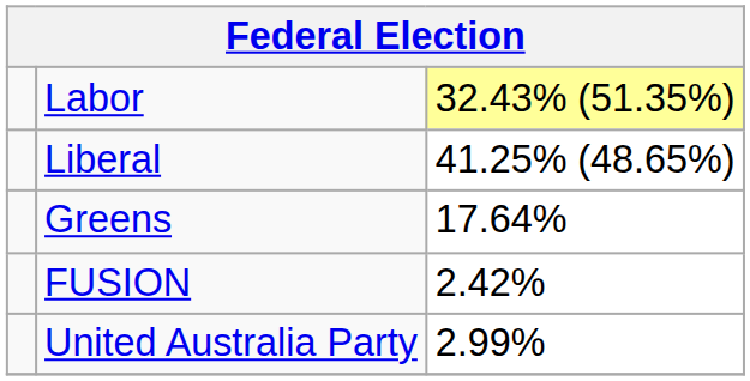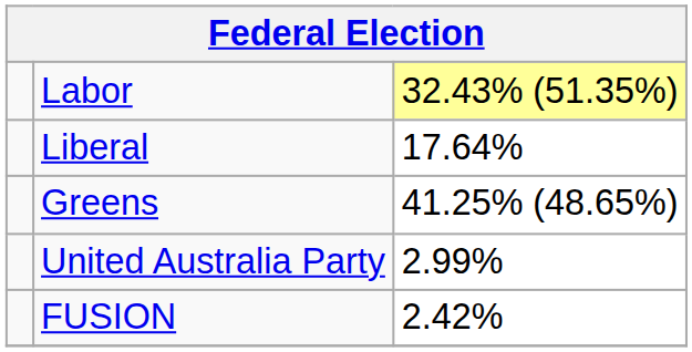Liberal | column 3: 41.25% (48.65%) -> 17.64%
Greens | column 3: 17.64% -> 41.25% (48.65%)
rows swapped: United Australia Party <-> FUSION
